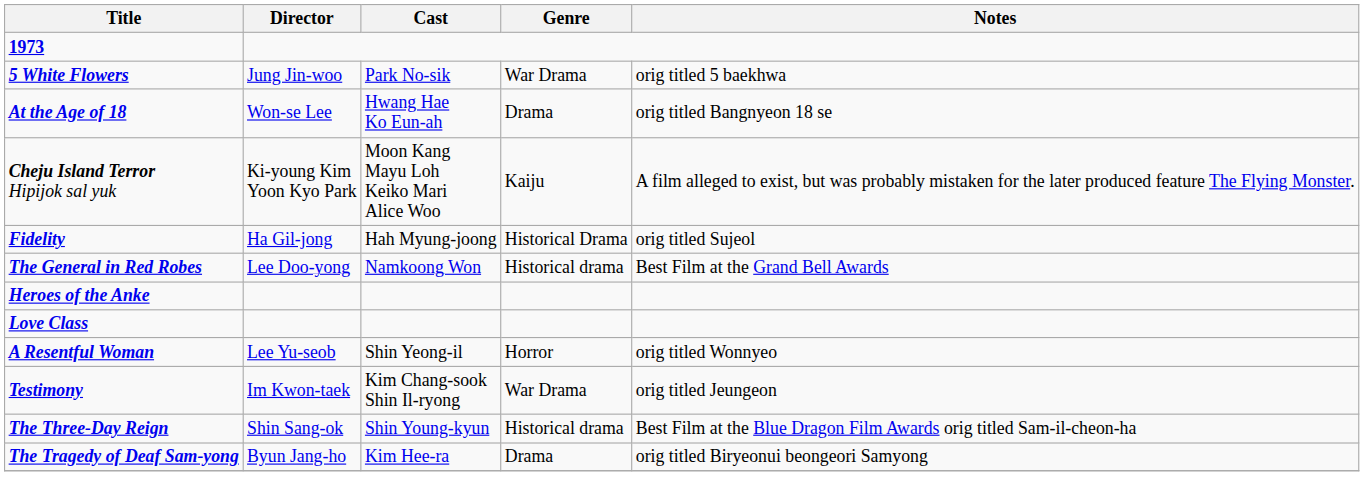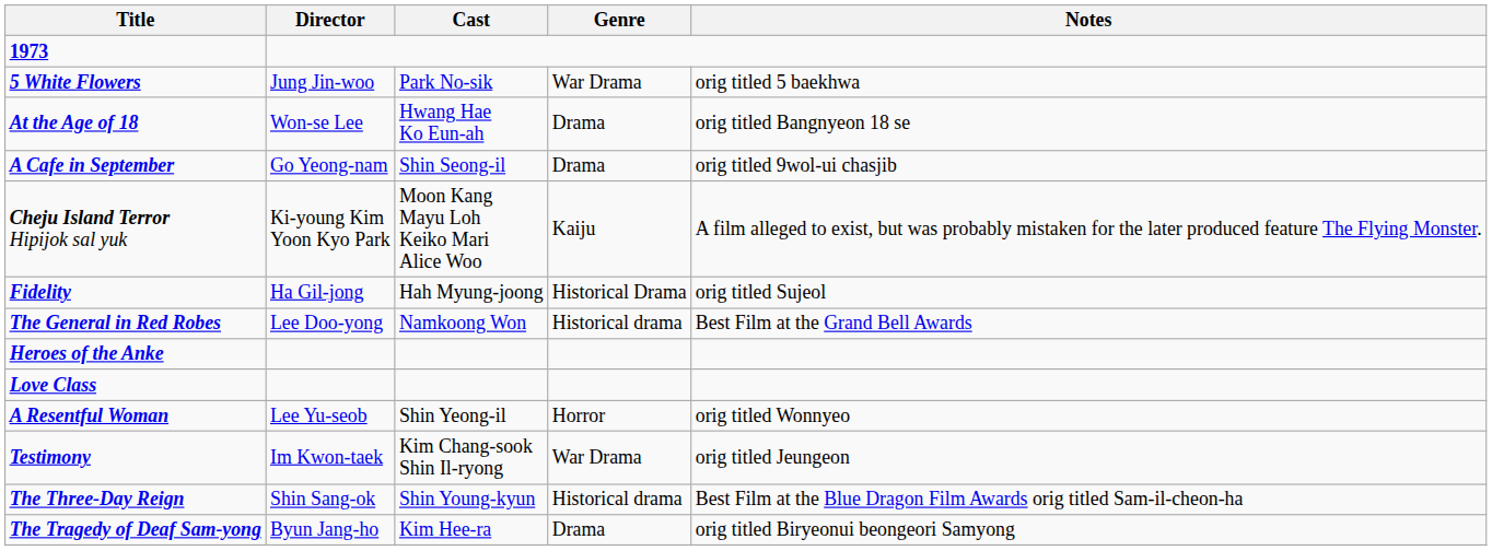+ row: A Cafe in September | Go Yeong-nam | Shin Seong-il | Drama | orig titled 9wol-ui chasjib
